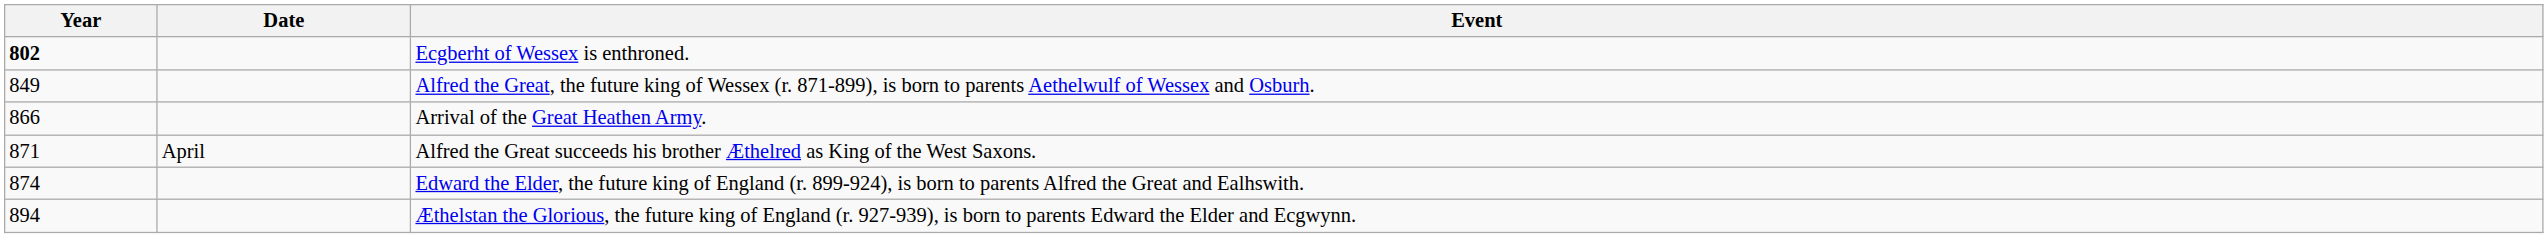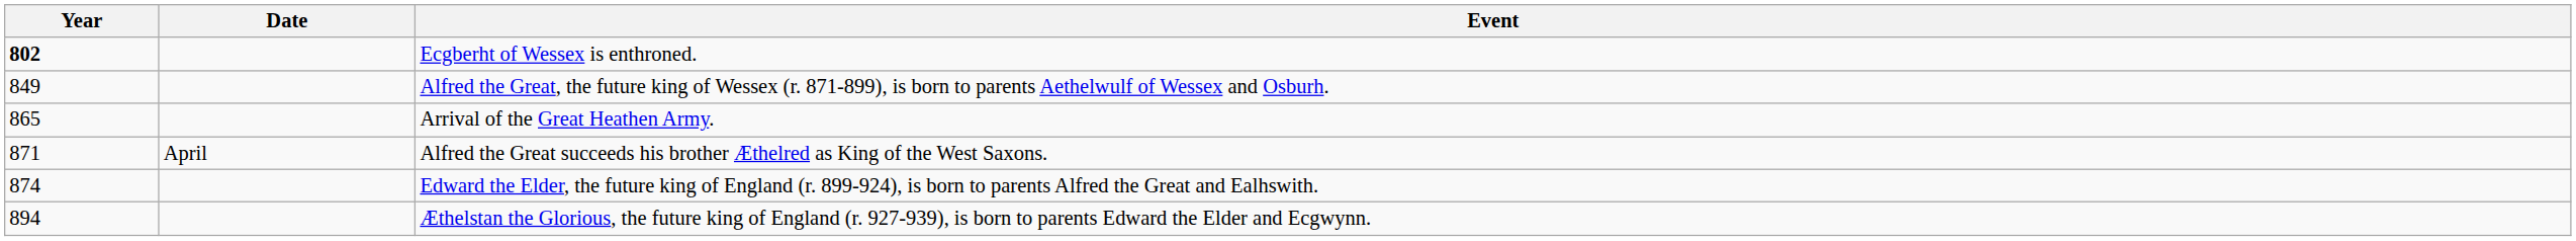Arrival of the Great Heathen Army. | Year: 866 -> 865
